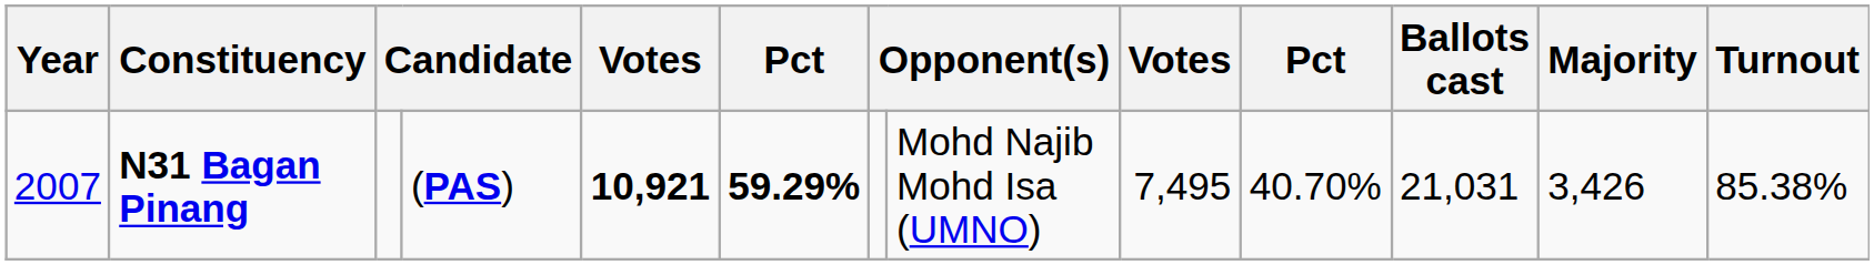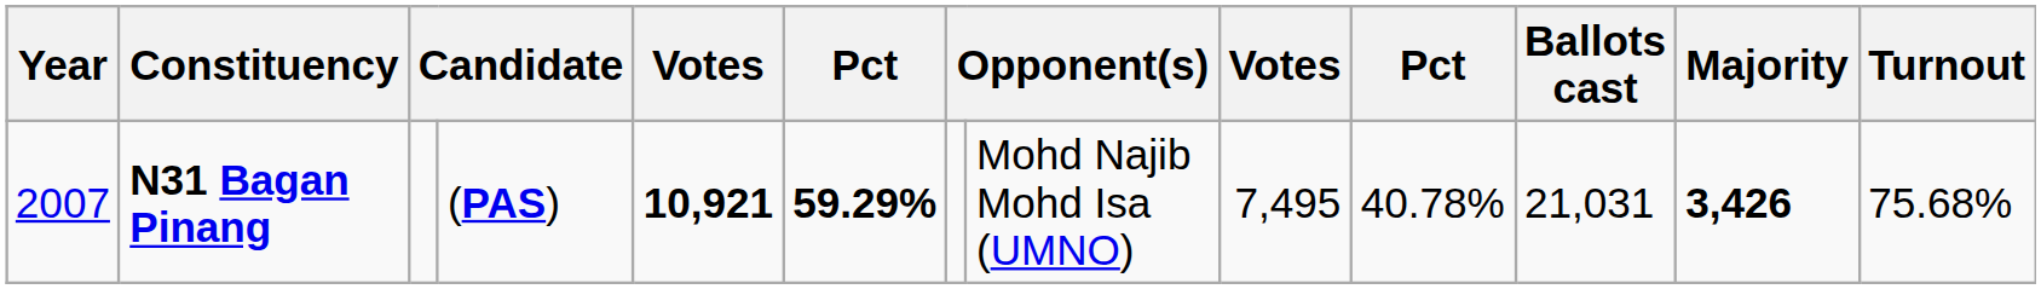N31 Bagan Pinang | column 10: 40.70% -> 40.78%
N31 Bagan Pinang | Majority: normal -> bold
N31 Bagan Pinang | Turnout: 85.38% -> 75.68%
